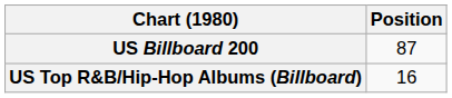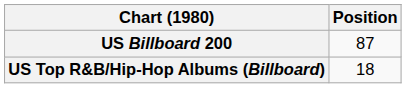US Top R&B/Hip-Hop Albums (Billboard) | Position: 16 -> 18
